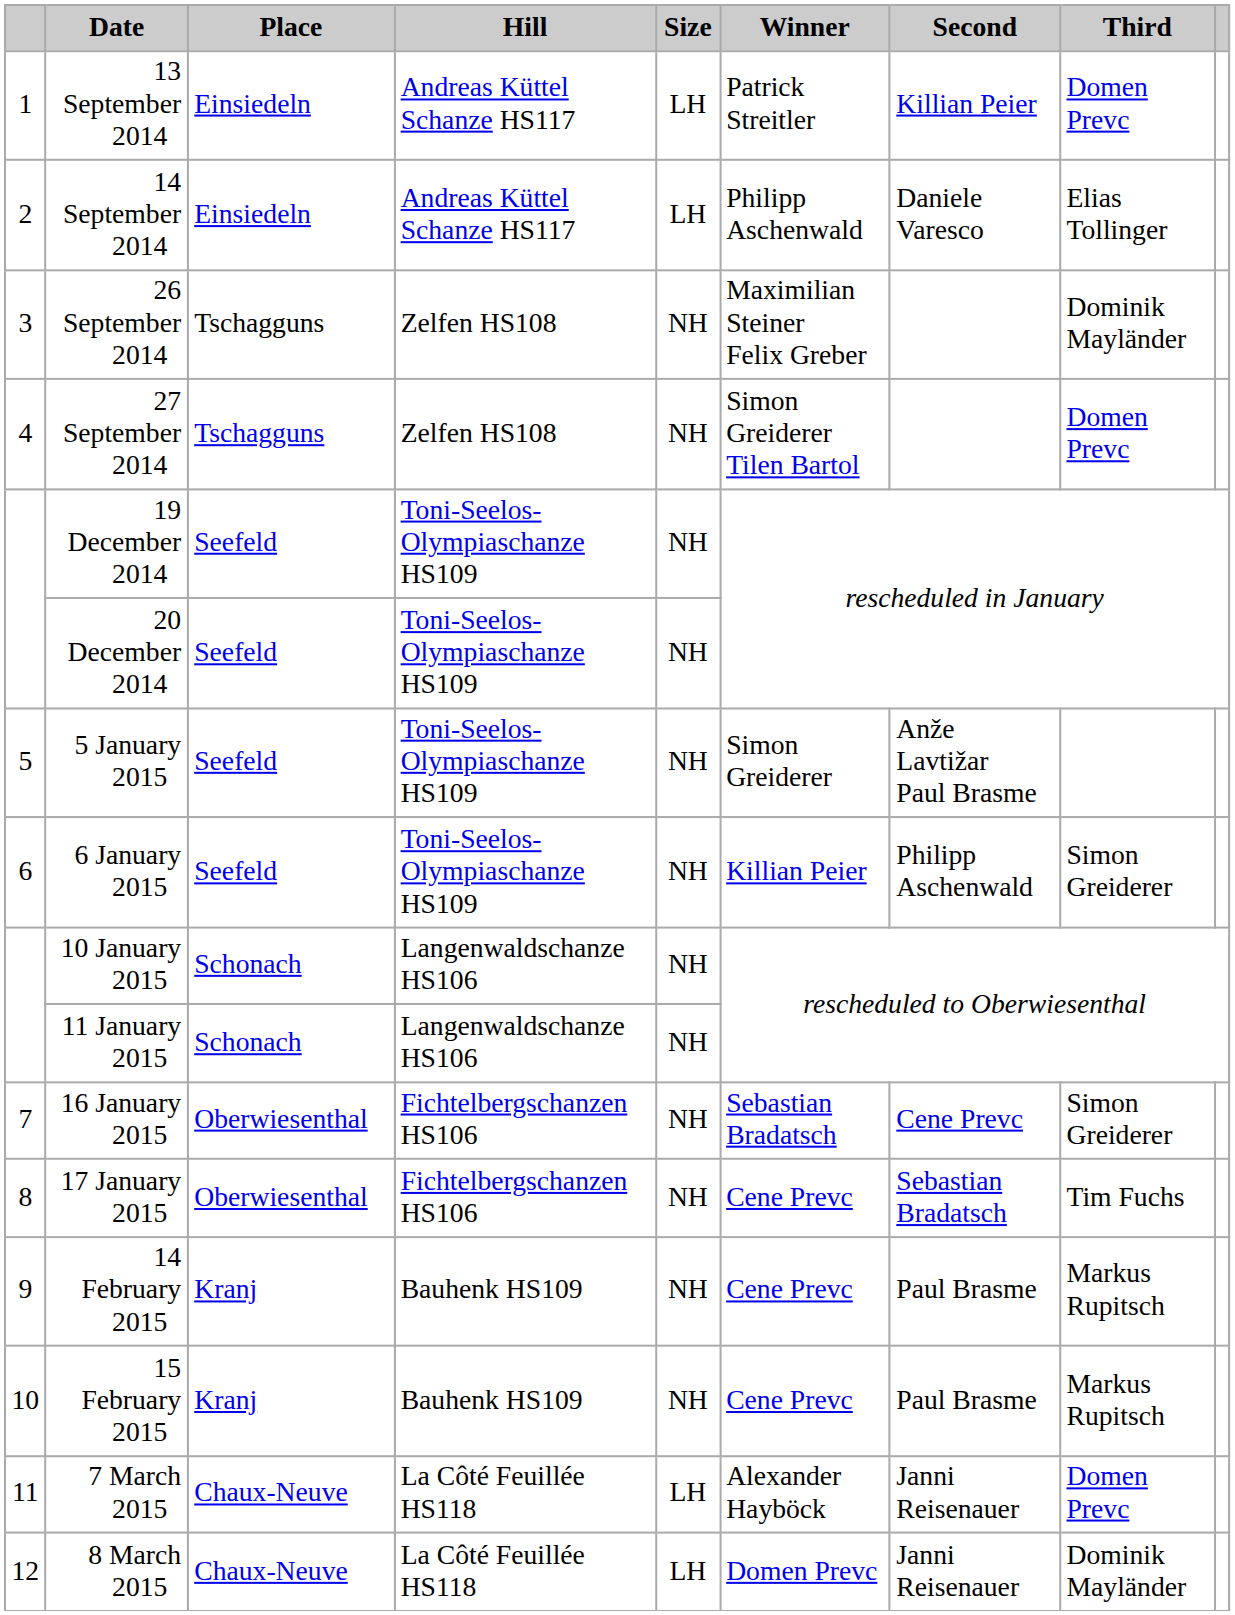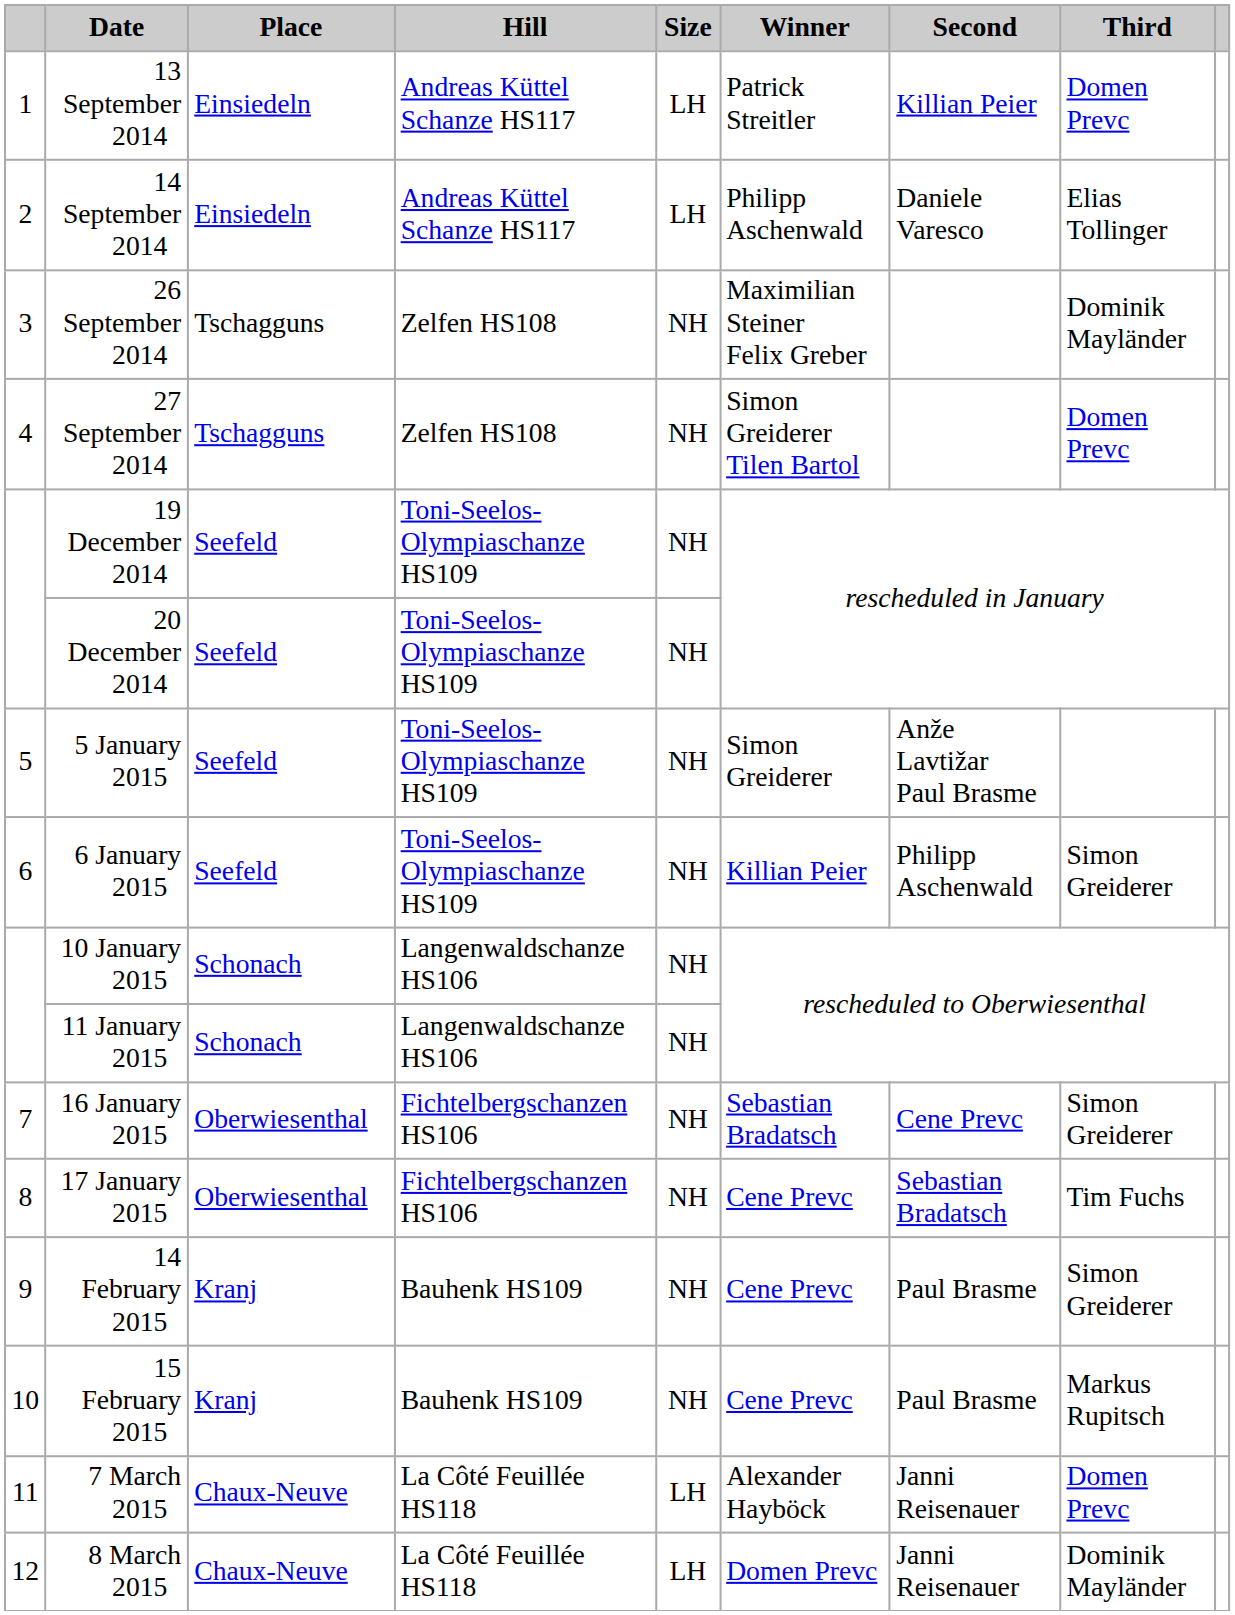14 February 2015 | Third: Markus Rupitsch -> Simon Greiderer
